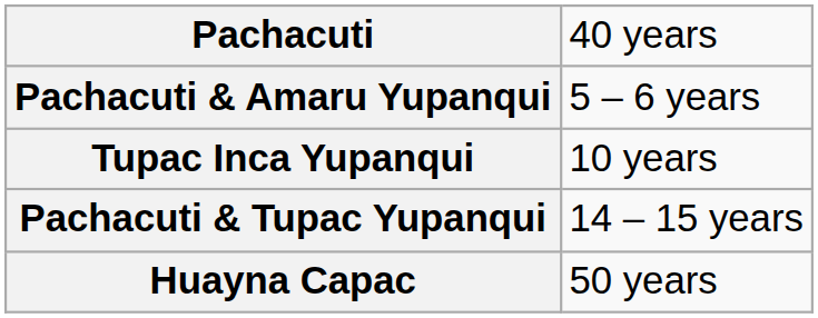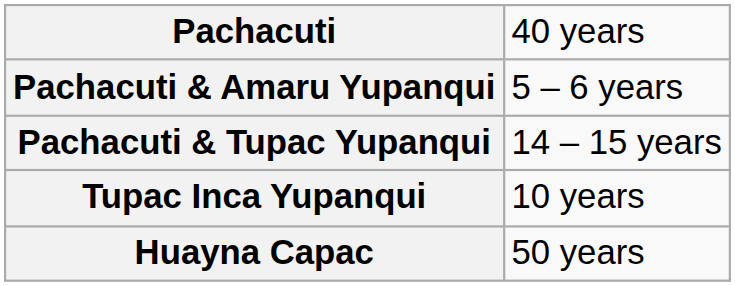rows swapped: Pachacuti & Tupac Yupanqui <-> Tupac Inca Yupanqui
